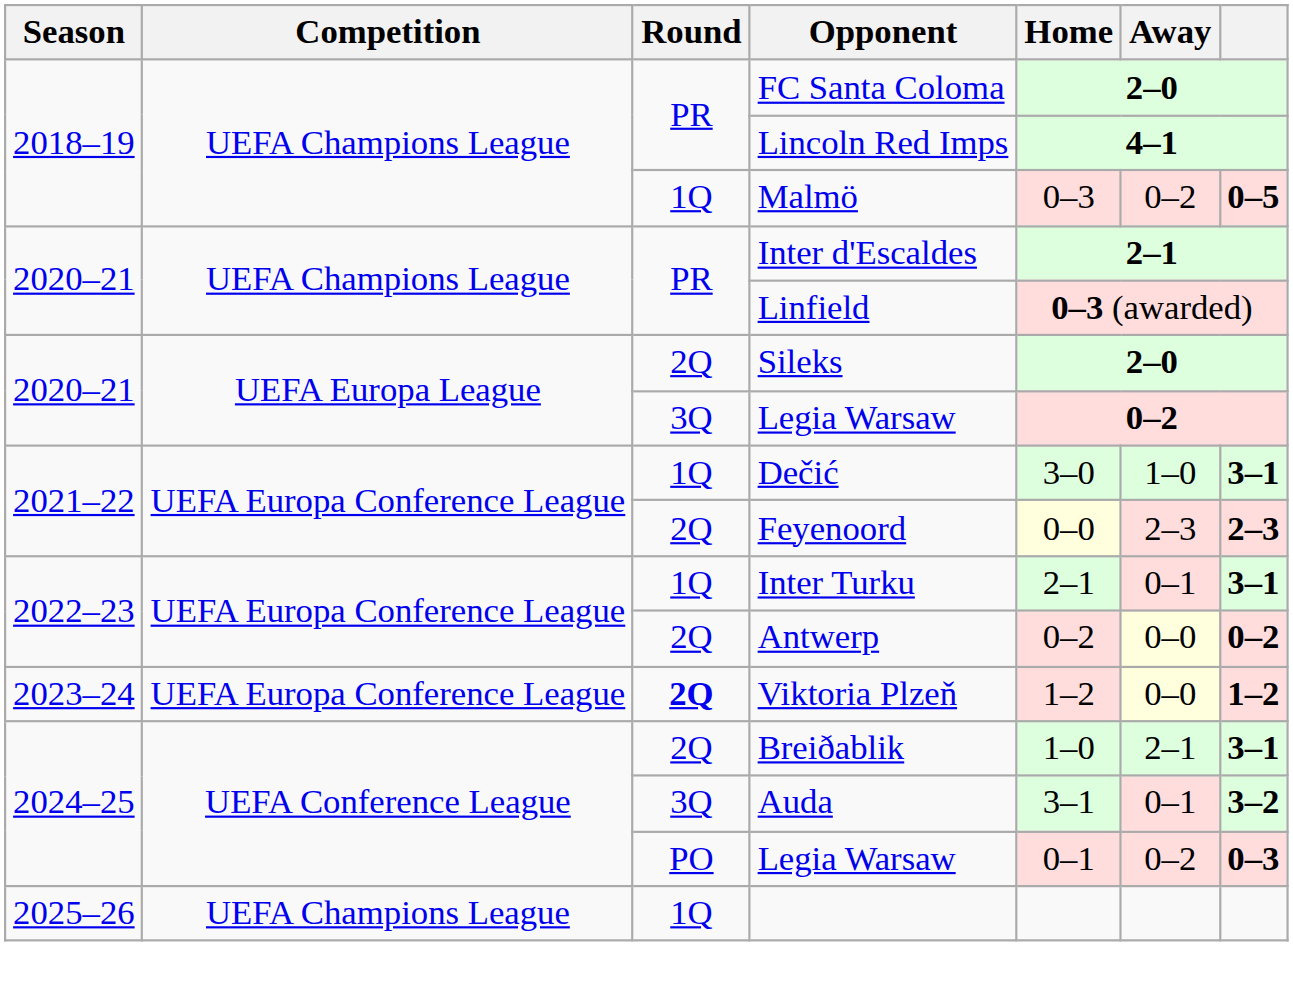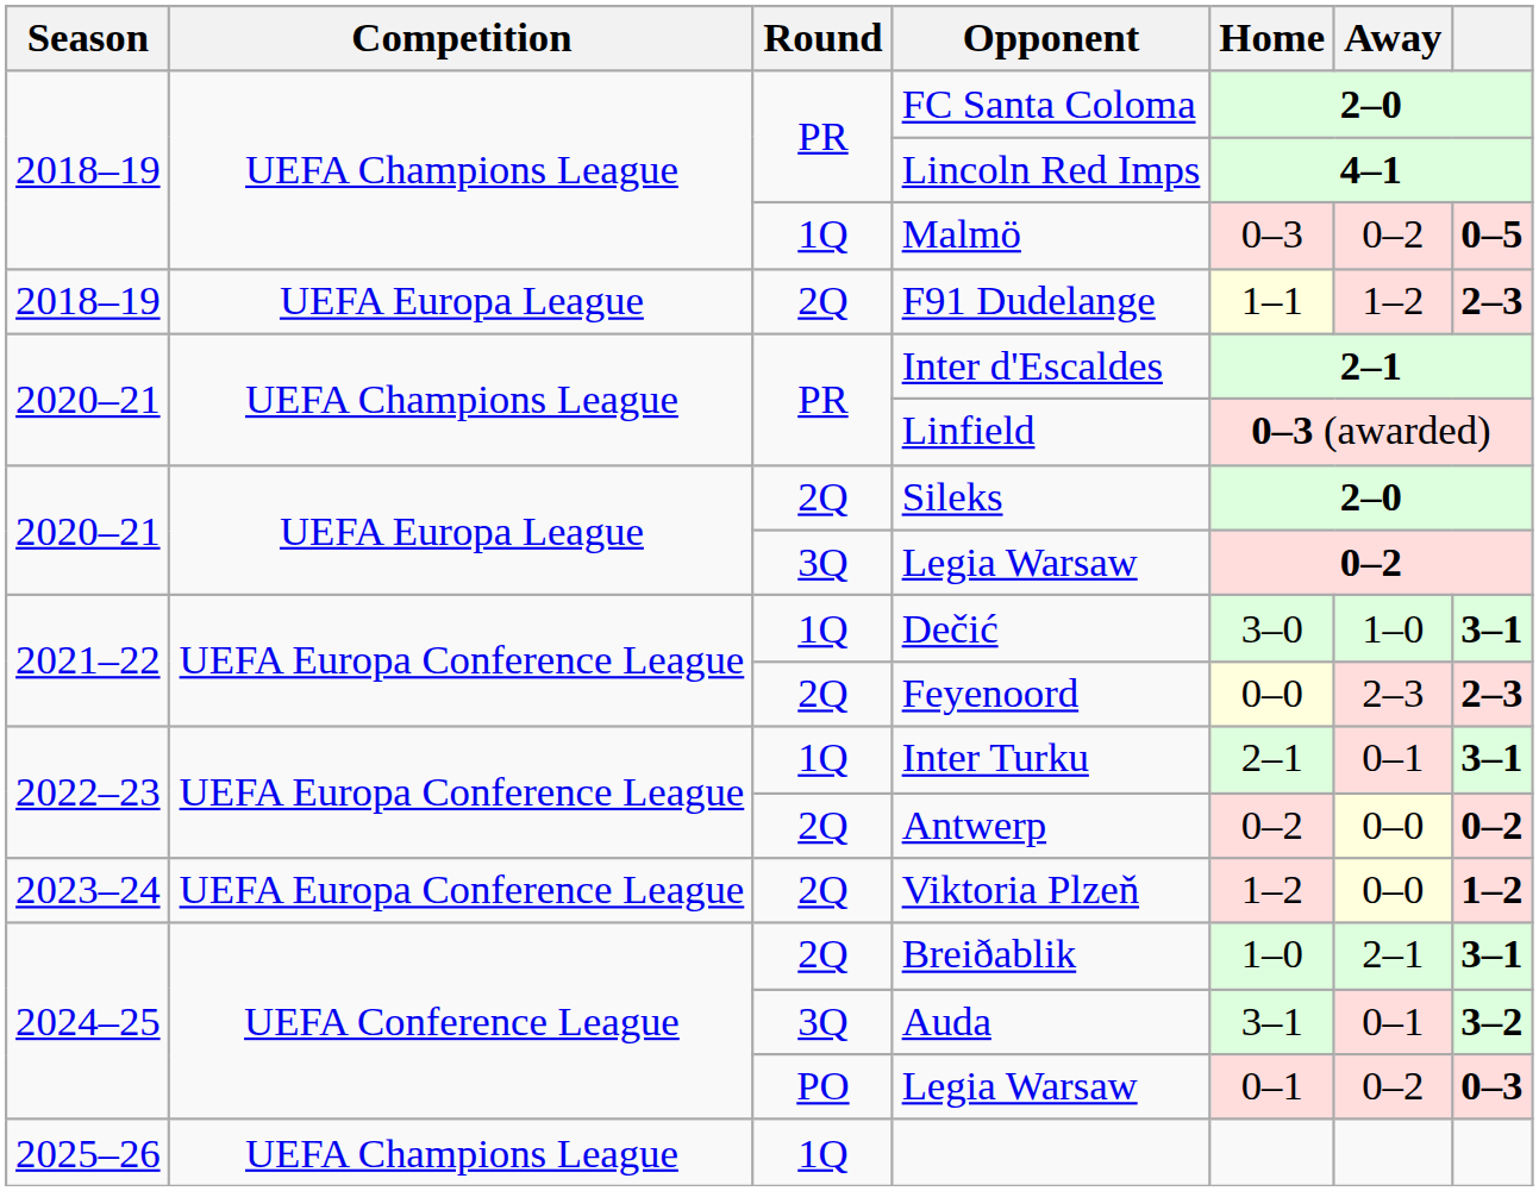+ row: 2018–19 | UEFA Europa League | 2Q | F91 Dudelange | 1–1 | 1–2 | 2–3
Viktoria Plzeň | Round: bold -> normal
